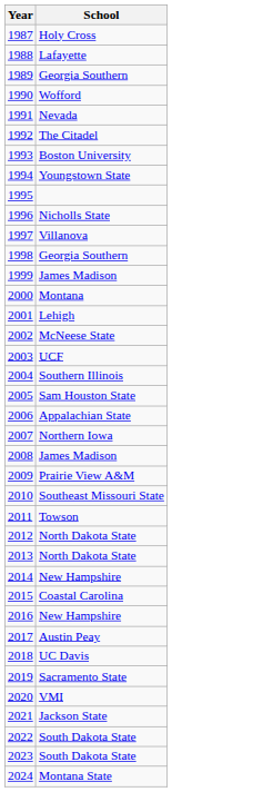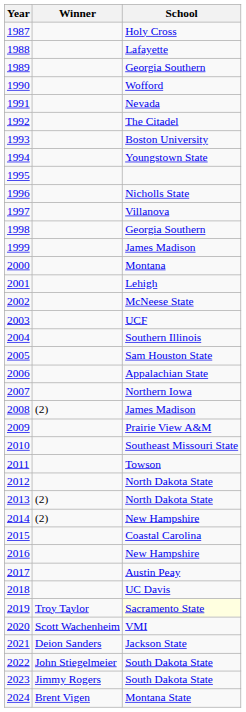+ column: Winner | (2) | (2) | (2) | Troy Taylor | Scott Wachenheim | Deion Sanders | John Stiegelmeier | Jimmy Rogers | Brent Vigen
2019 | School: no background -> lightyellow background
